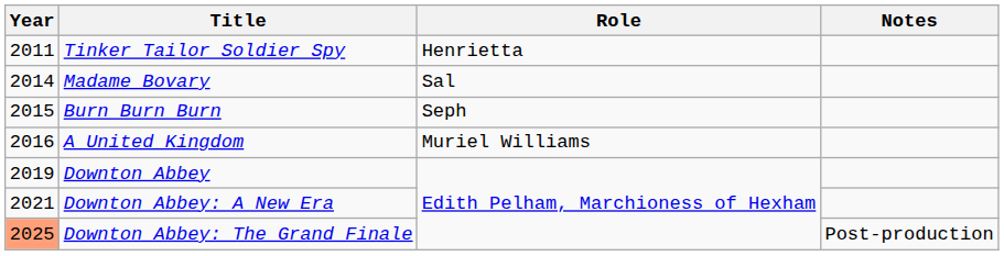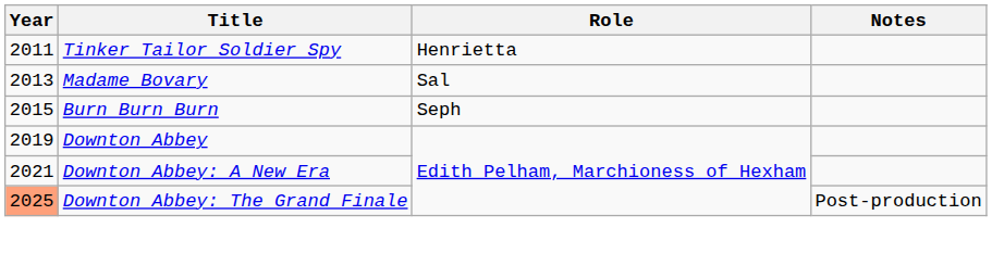Madame Bovary | Year: 2014 -> 2013
- row: 2016 | A United Kingdom | Muriel Williams
